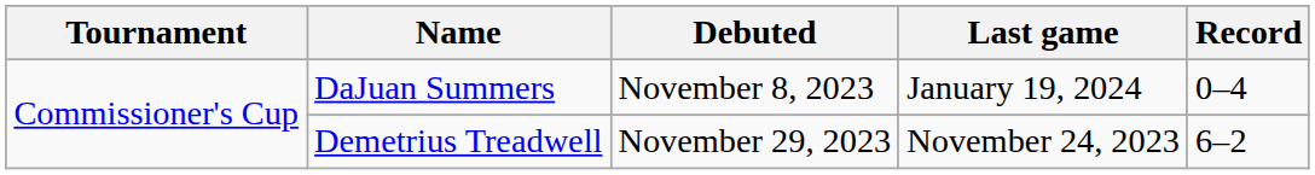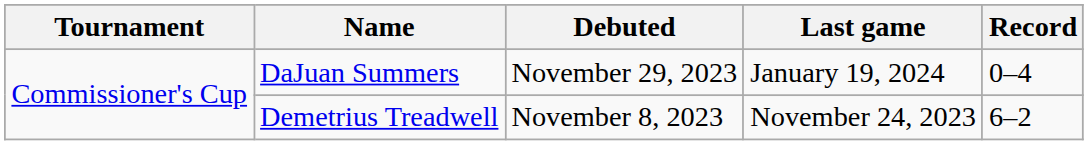DaJuan Summers | Debuted: November 8, 2023 -> November 29, 2023
Demetrius Treadwell | Debuted: November 29, 2023 -> November 8, 2023
